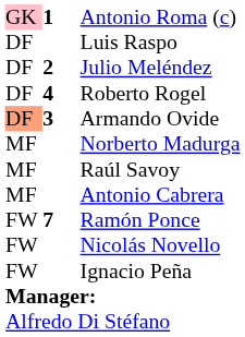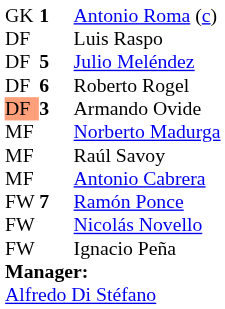Antonio Roma (c) | column 1: pink background -> no background
Julio Meléndez | column 2: 2 -> 5
Roberto Rogel | column 2: 4 -> 6
